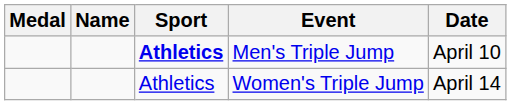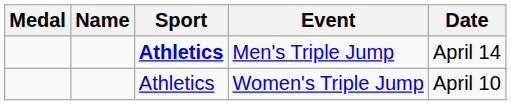Men's Triple Jump | Date: April 10 -> April 14
Women's Triple Jump | Date: April 14 -> April 10
